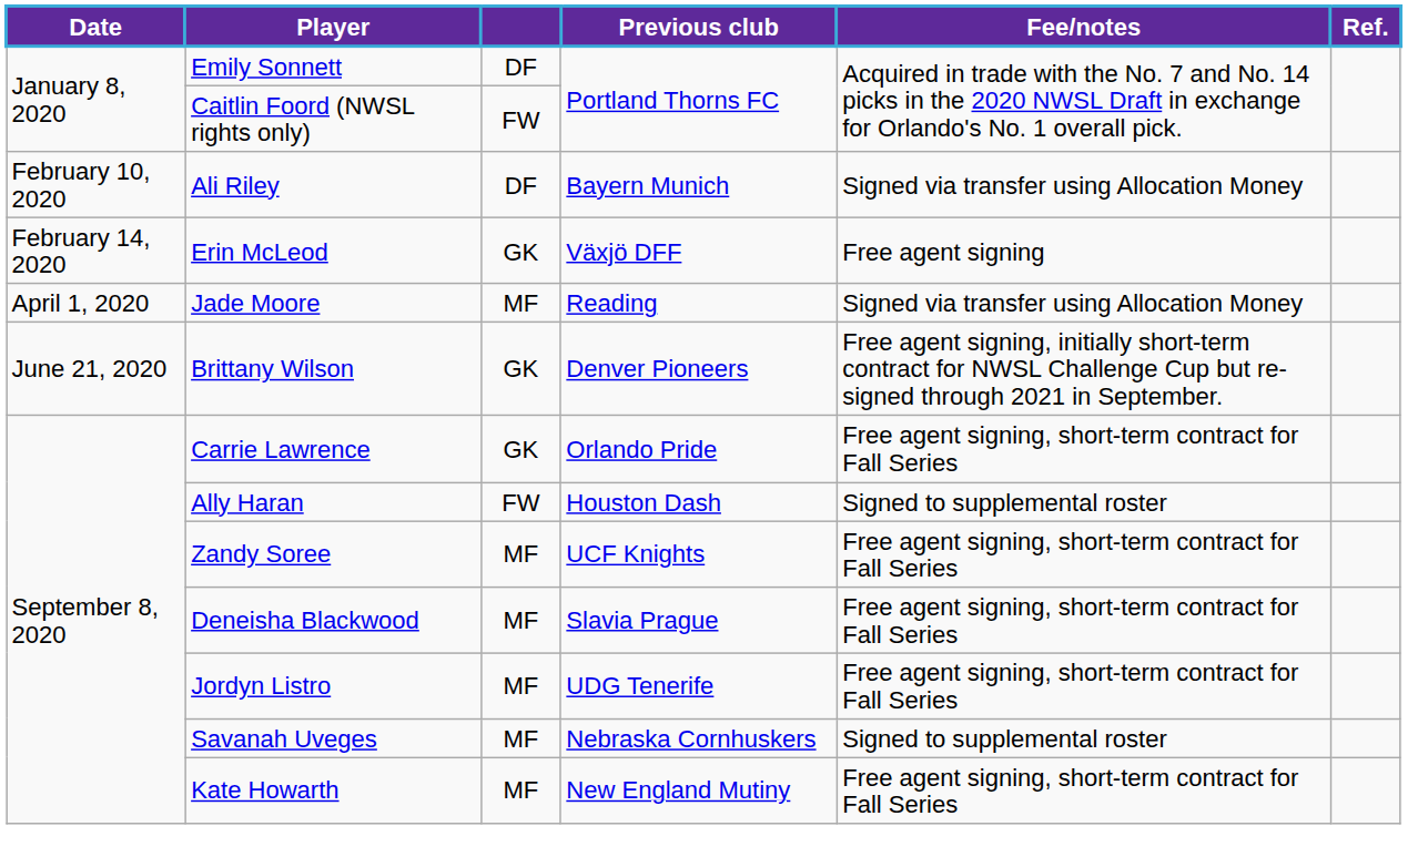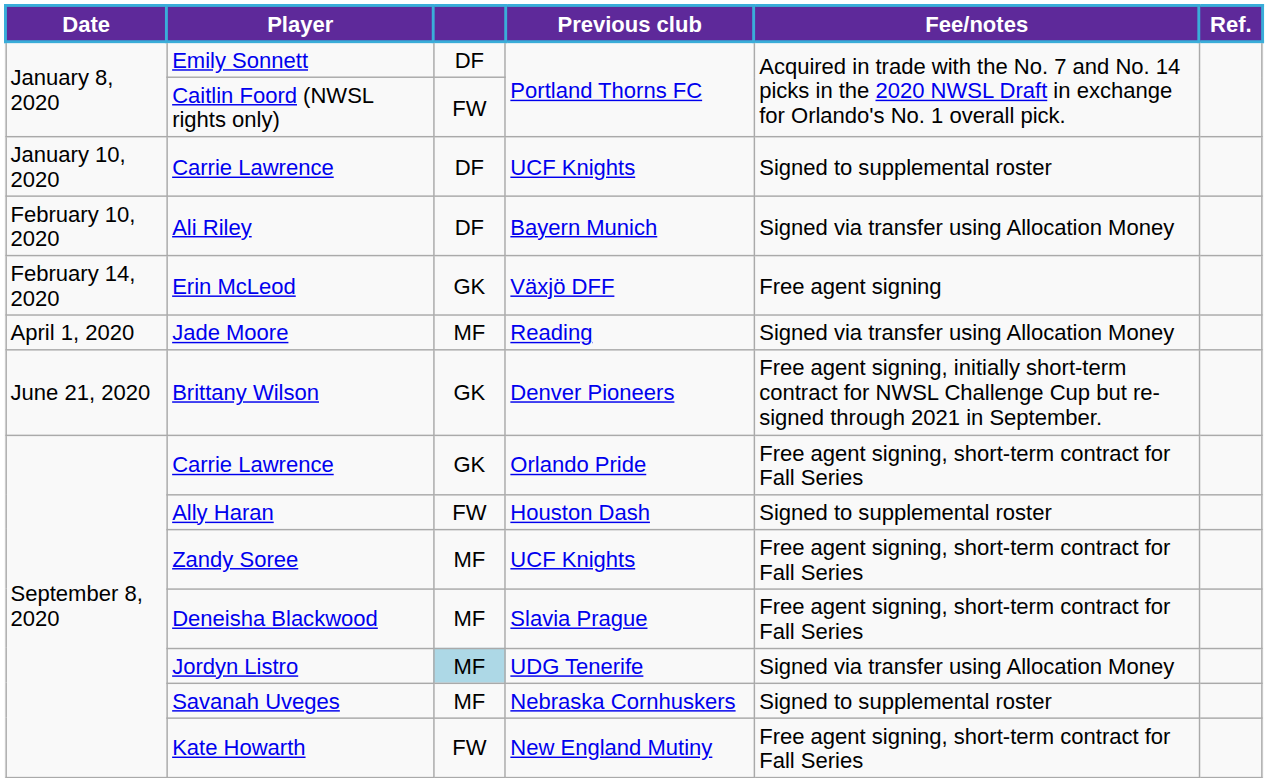+ row: January 10, 2020 | Carrie Lawrence | DF | UCF Knights | Signed to supplemental roster
Jordyn Listro | column 3: no background -> lightblue background
Jordyn Listro | Fee/notes: Free agent signing, short-term contract for Fall Series -> Signed via transfer using Allocation Money
Kate Howarth | column 3: MF -> FW
